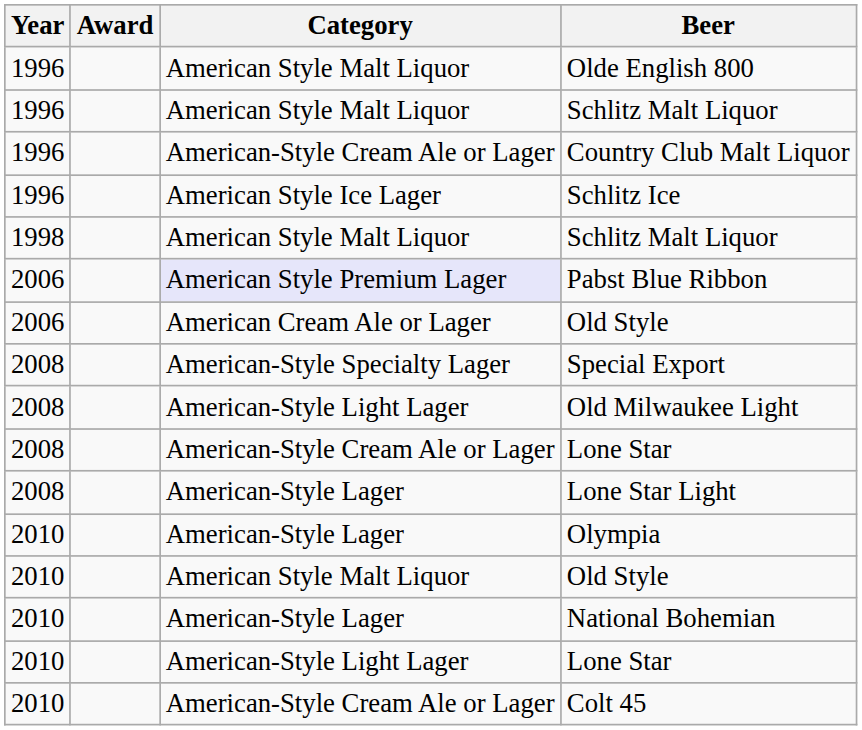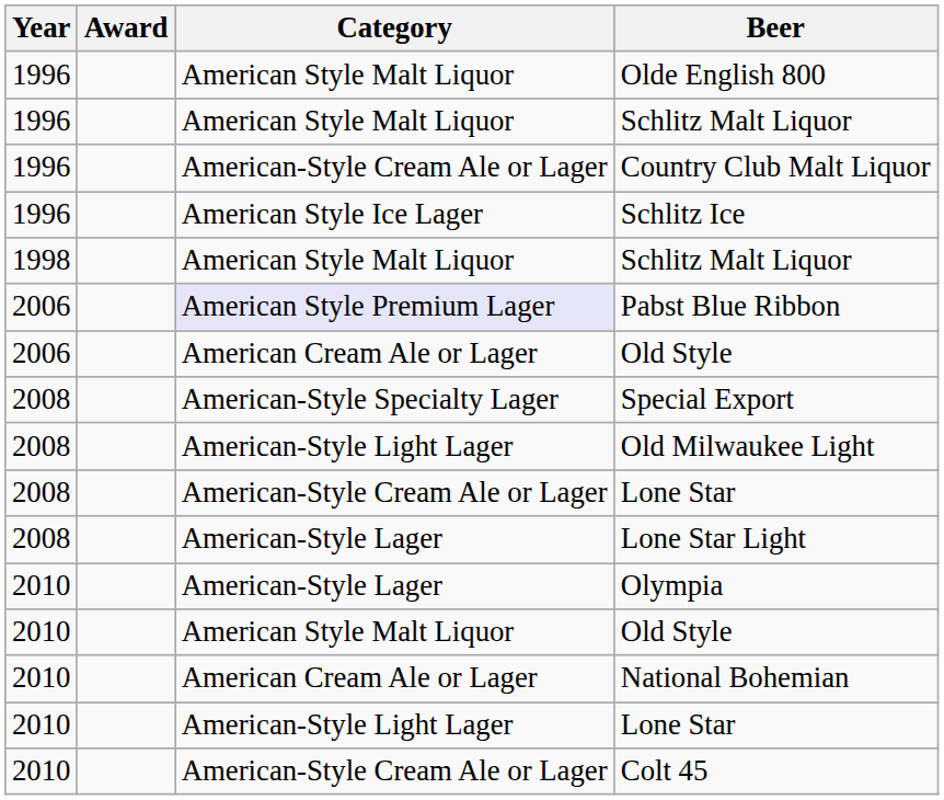National Bohemian | Category: American-Style Lager -> American Cream Ale or Lager
